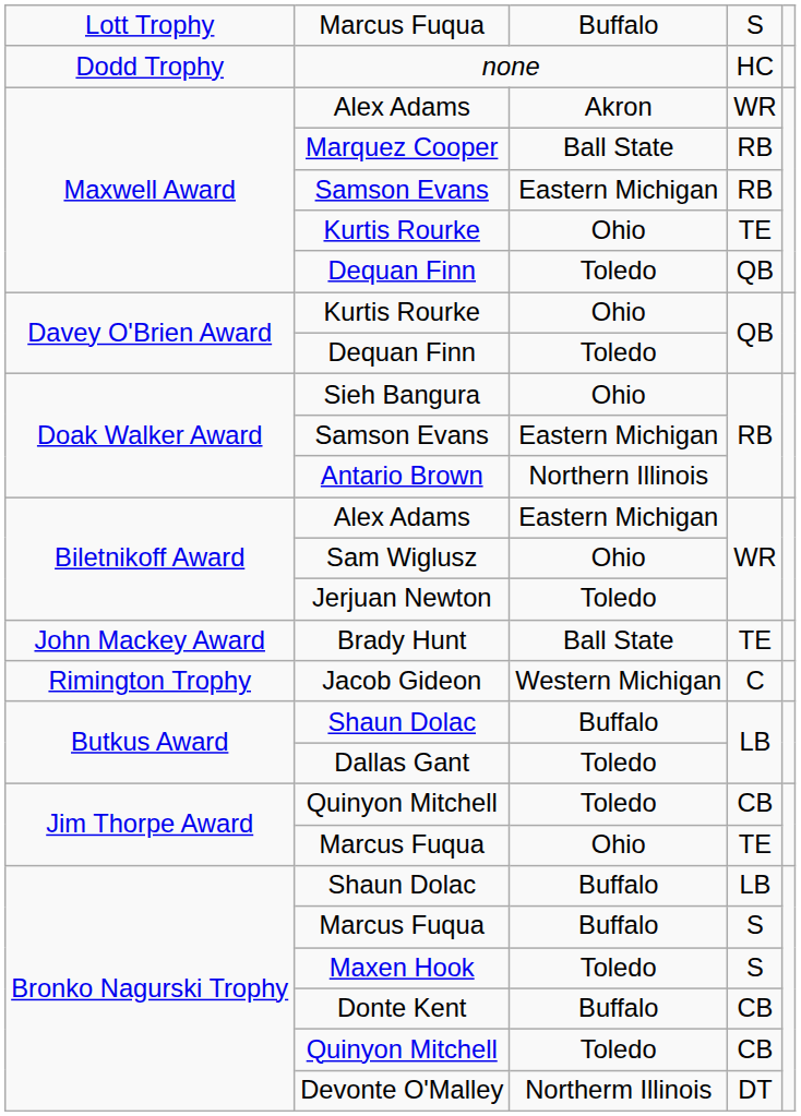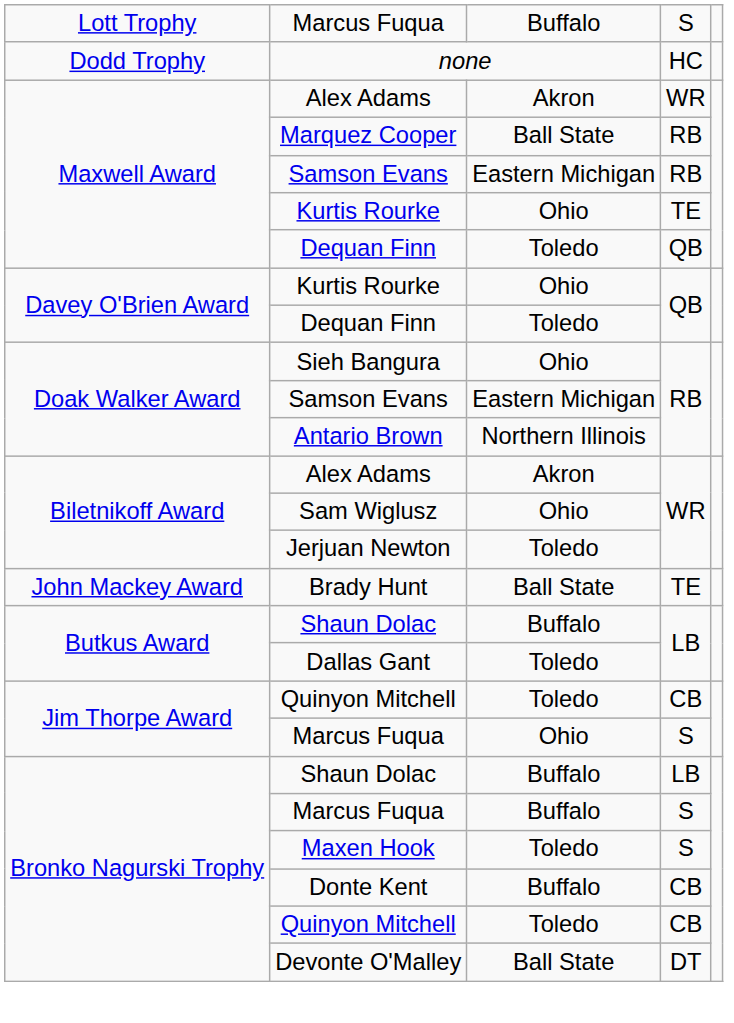Biletnikoff Award / Alex Adams | column 3: Eastern Michigan -> Akron
- row: Rimington Trophy | Jacob Gideon | Western Michigan | C
Jim Thorpe Award / Marcus Fuqua | column 4: TE -> S
Devonte O'Malley | column 3: Northerm Illinois -> Ball State
